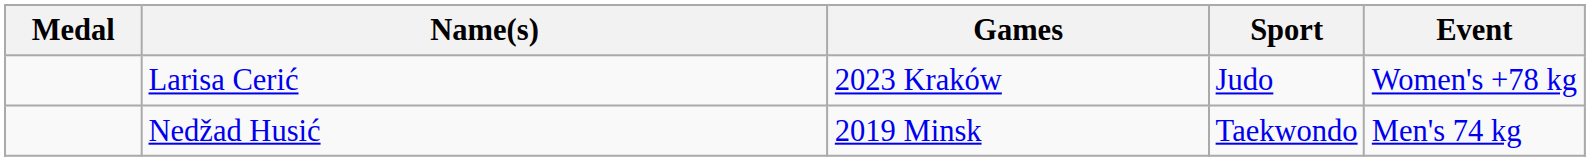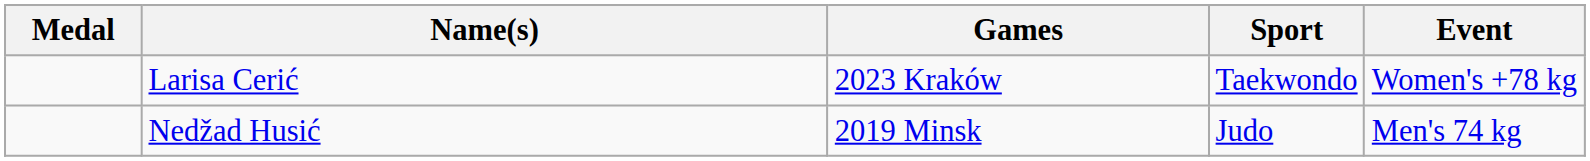Larisa Cerić | Sport: Judo -> Taekwondo
Nedžad Husić | Sport: Taekwondo -> Judo
